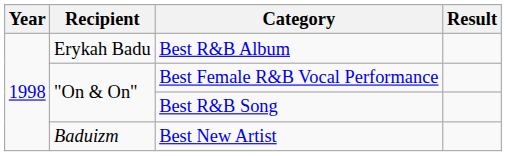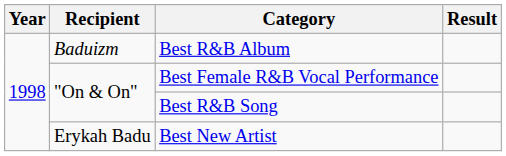Best R&B Album | Recipient: Erykah Badu -> Baduizm
Best New Artist | Recipient: Baduizm -> Erykah Badu
